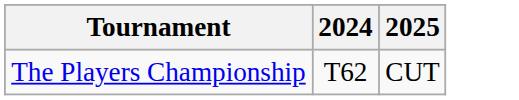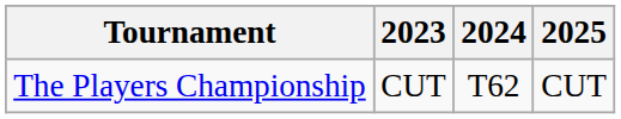+ column: 2023 | CUT
